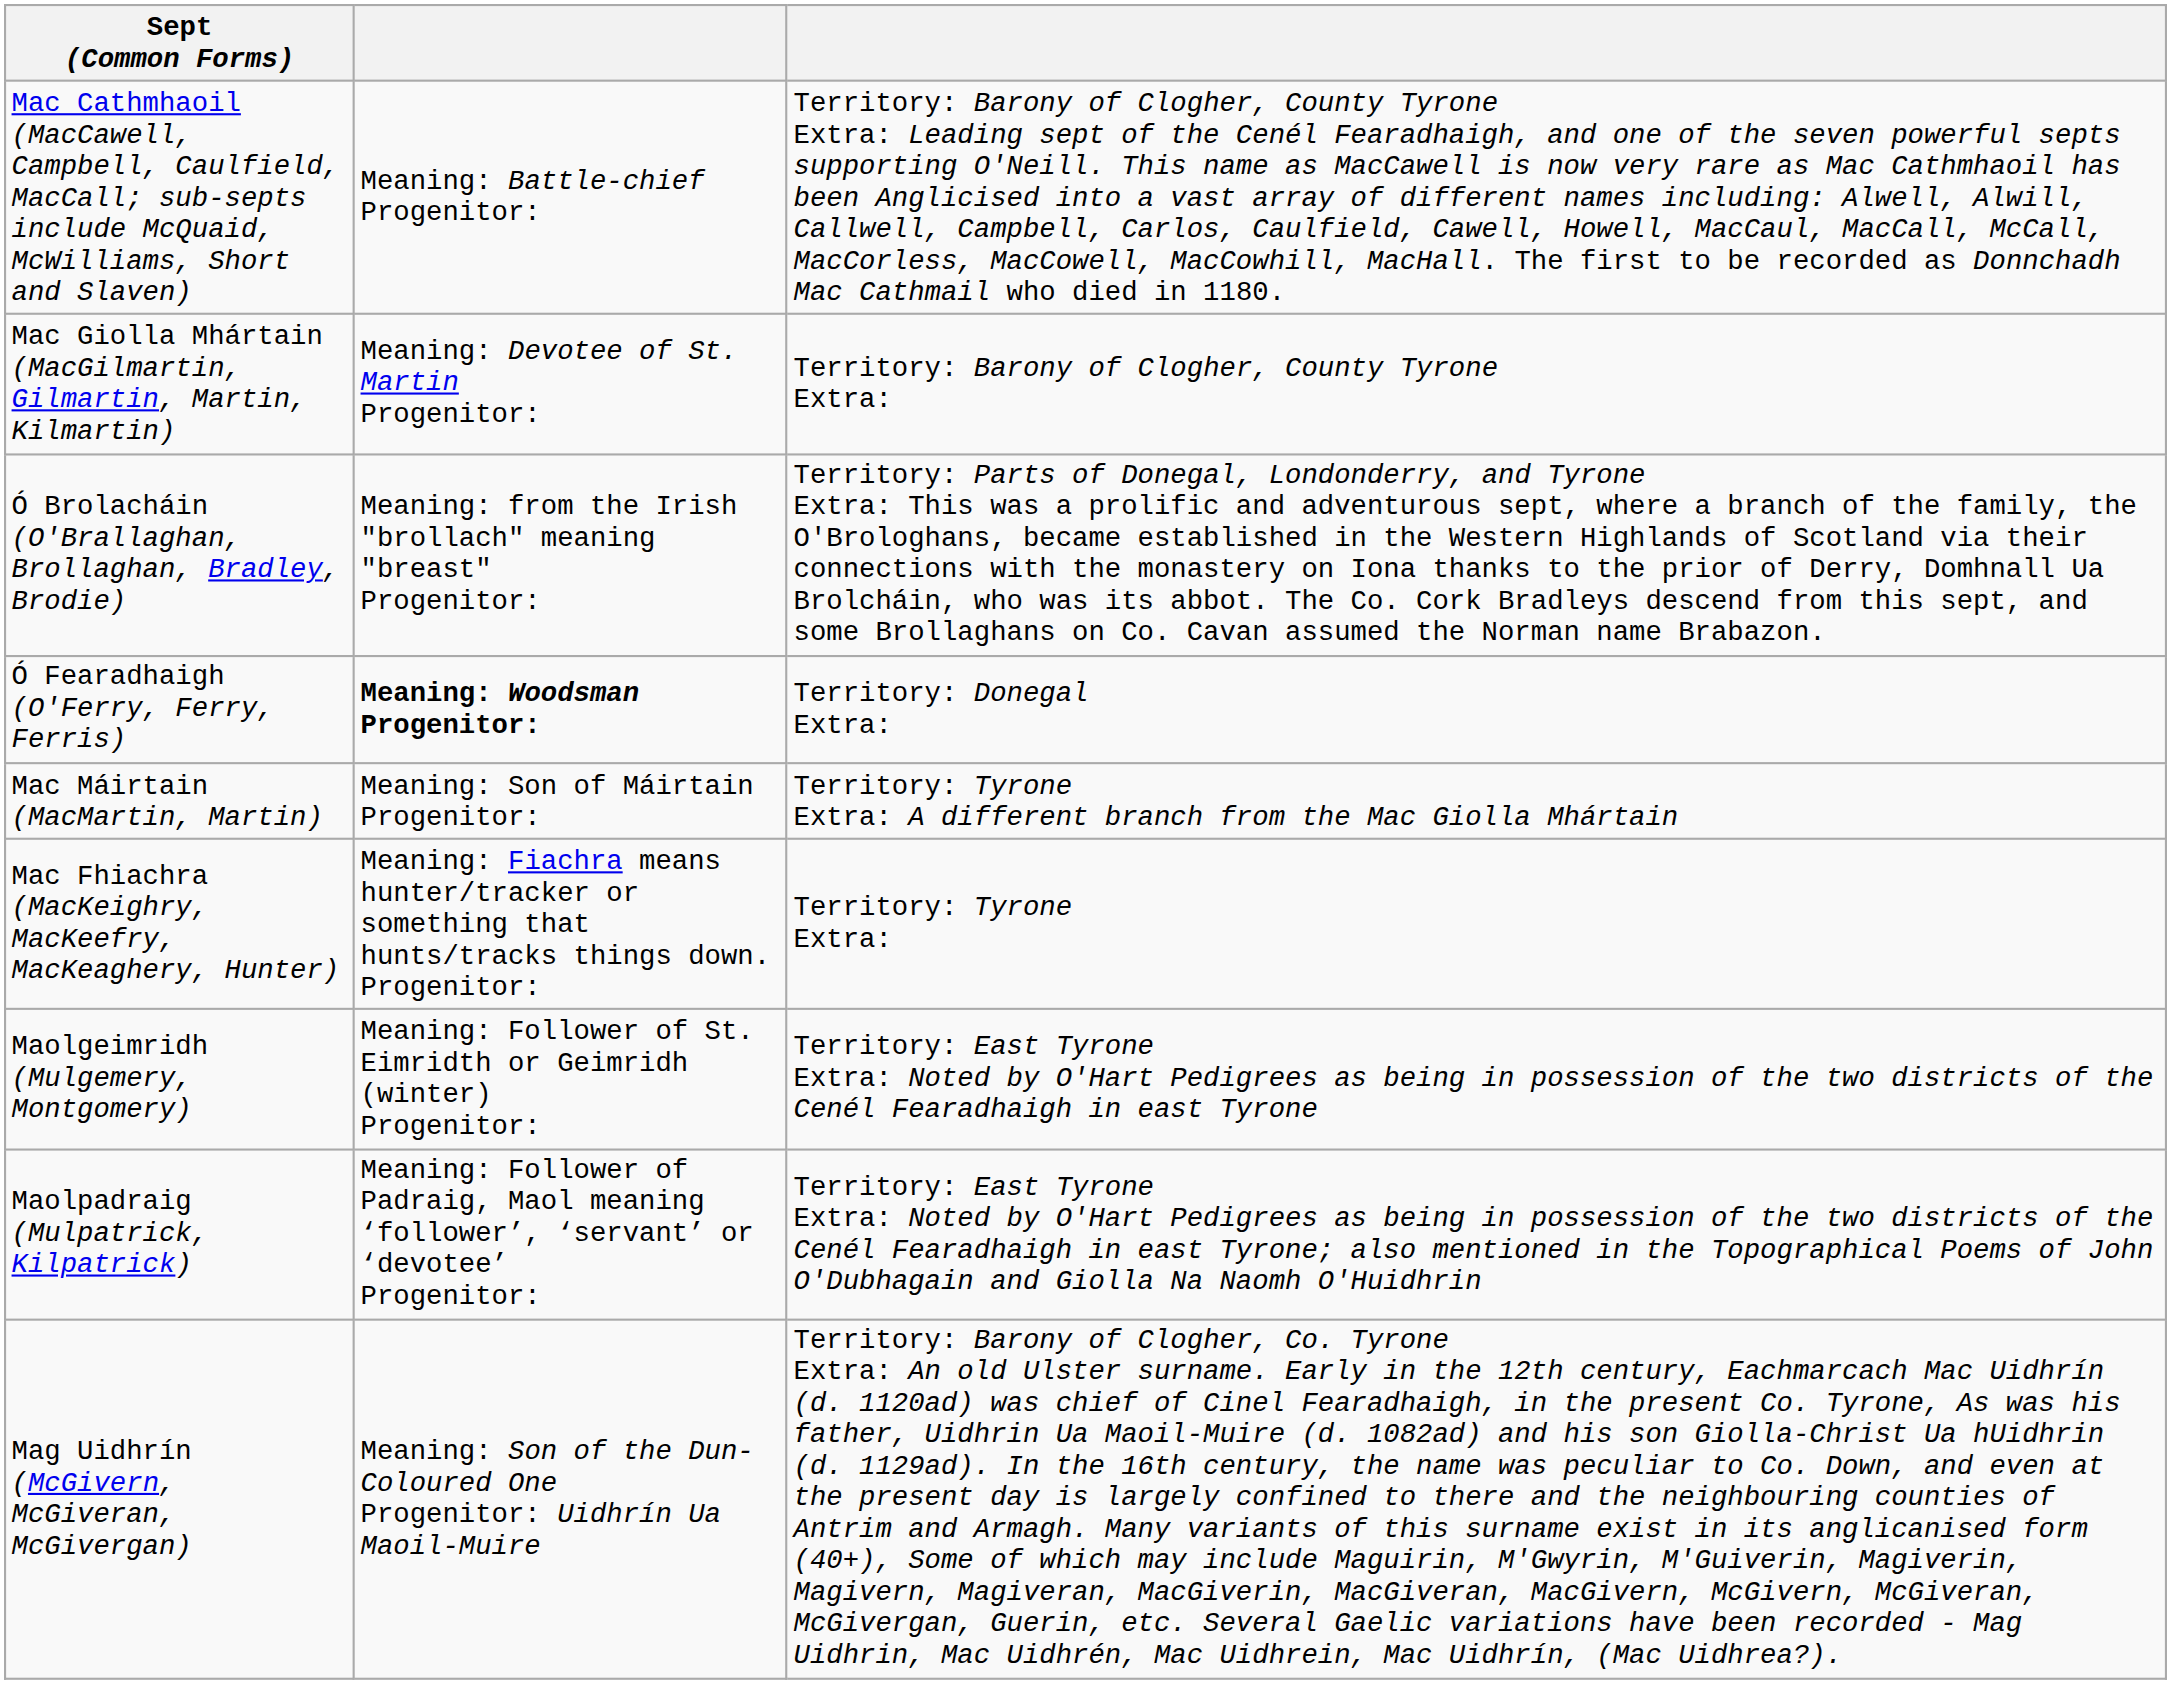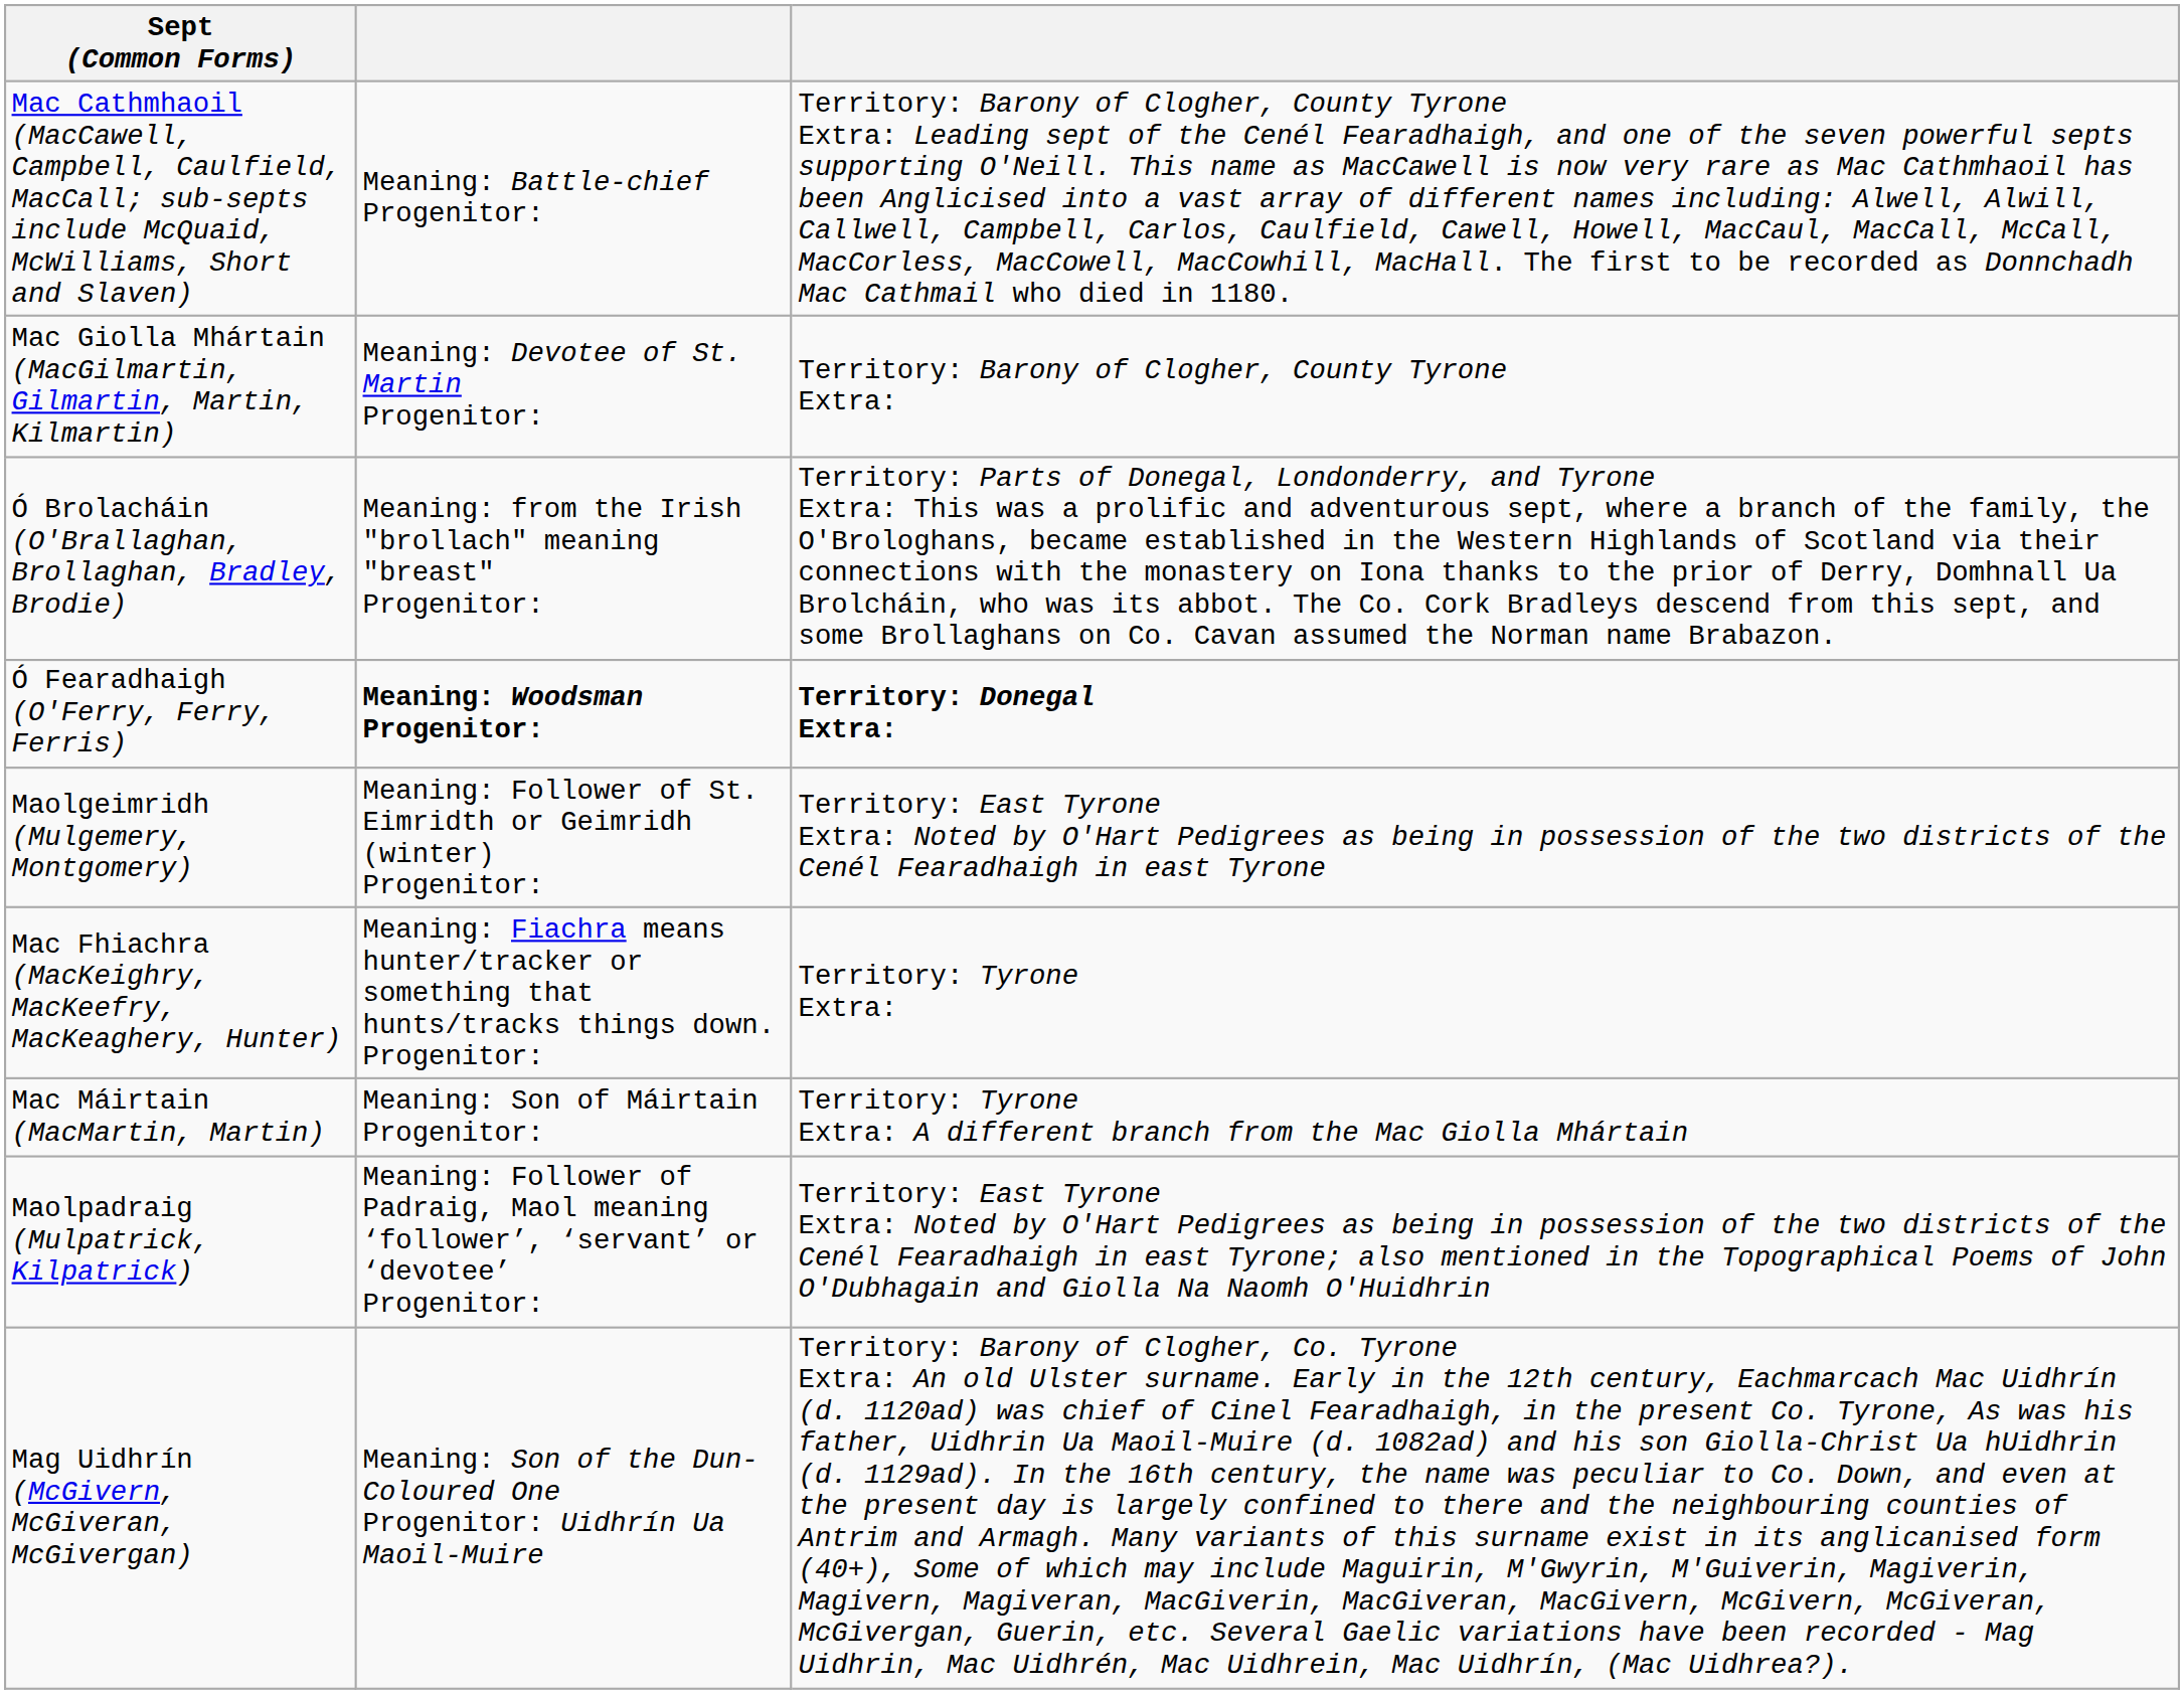Ó Fearadhaigh (O'Ferry, Ferry, Ferris) | column 3: normal -> bold
rows swapped: Mac Máirtain (MacMartin, Martin) <-> Maolgeimridh (Mulgemery, Montgomery)
